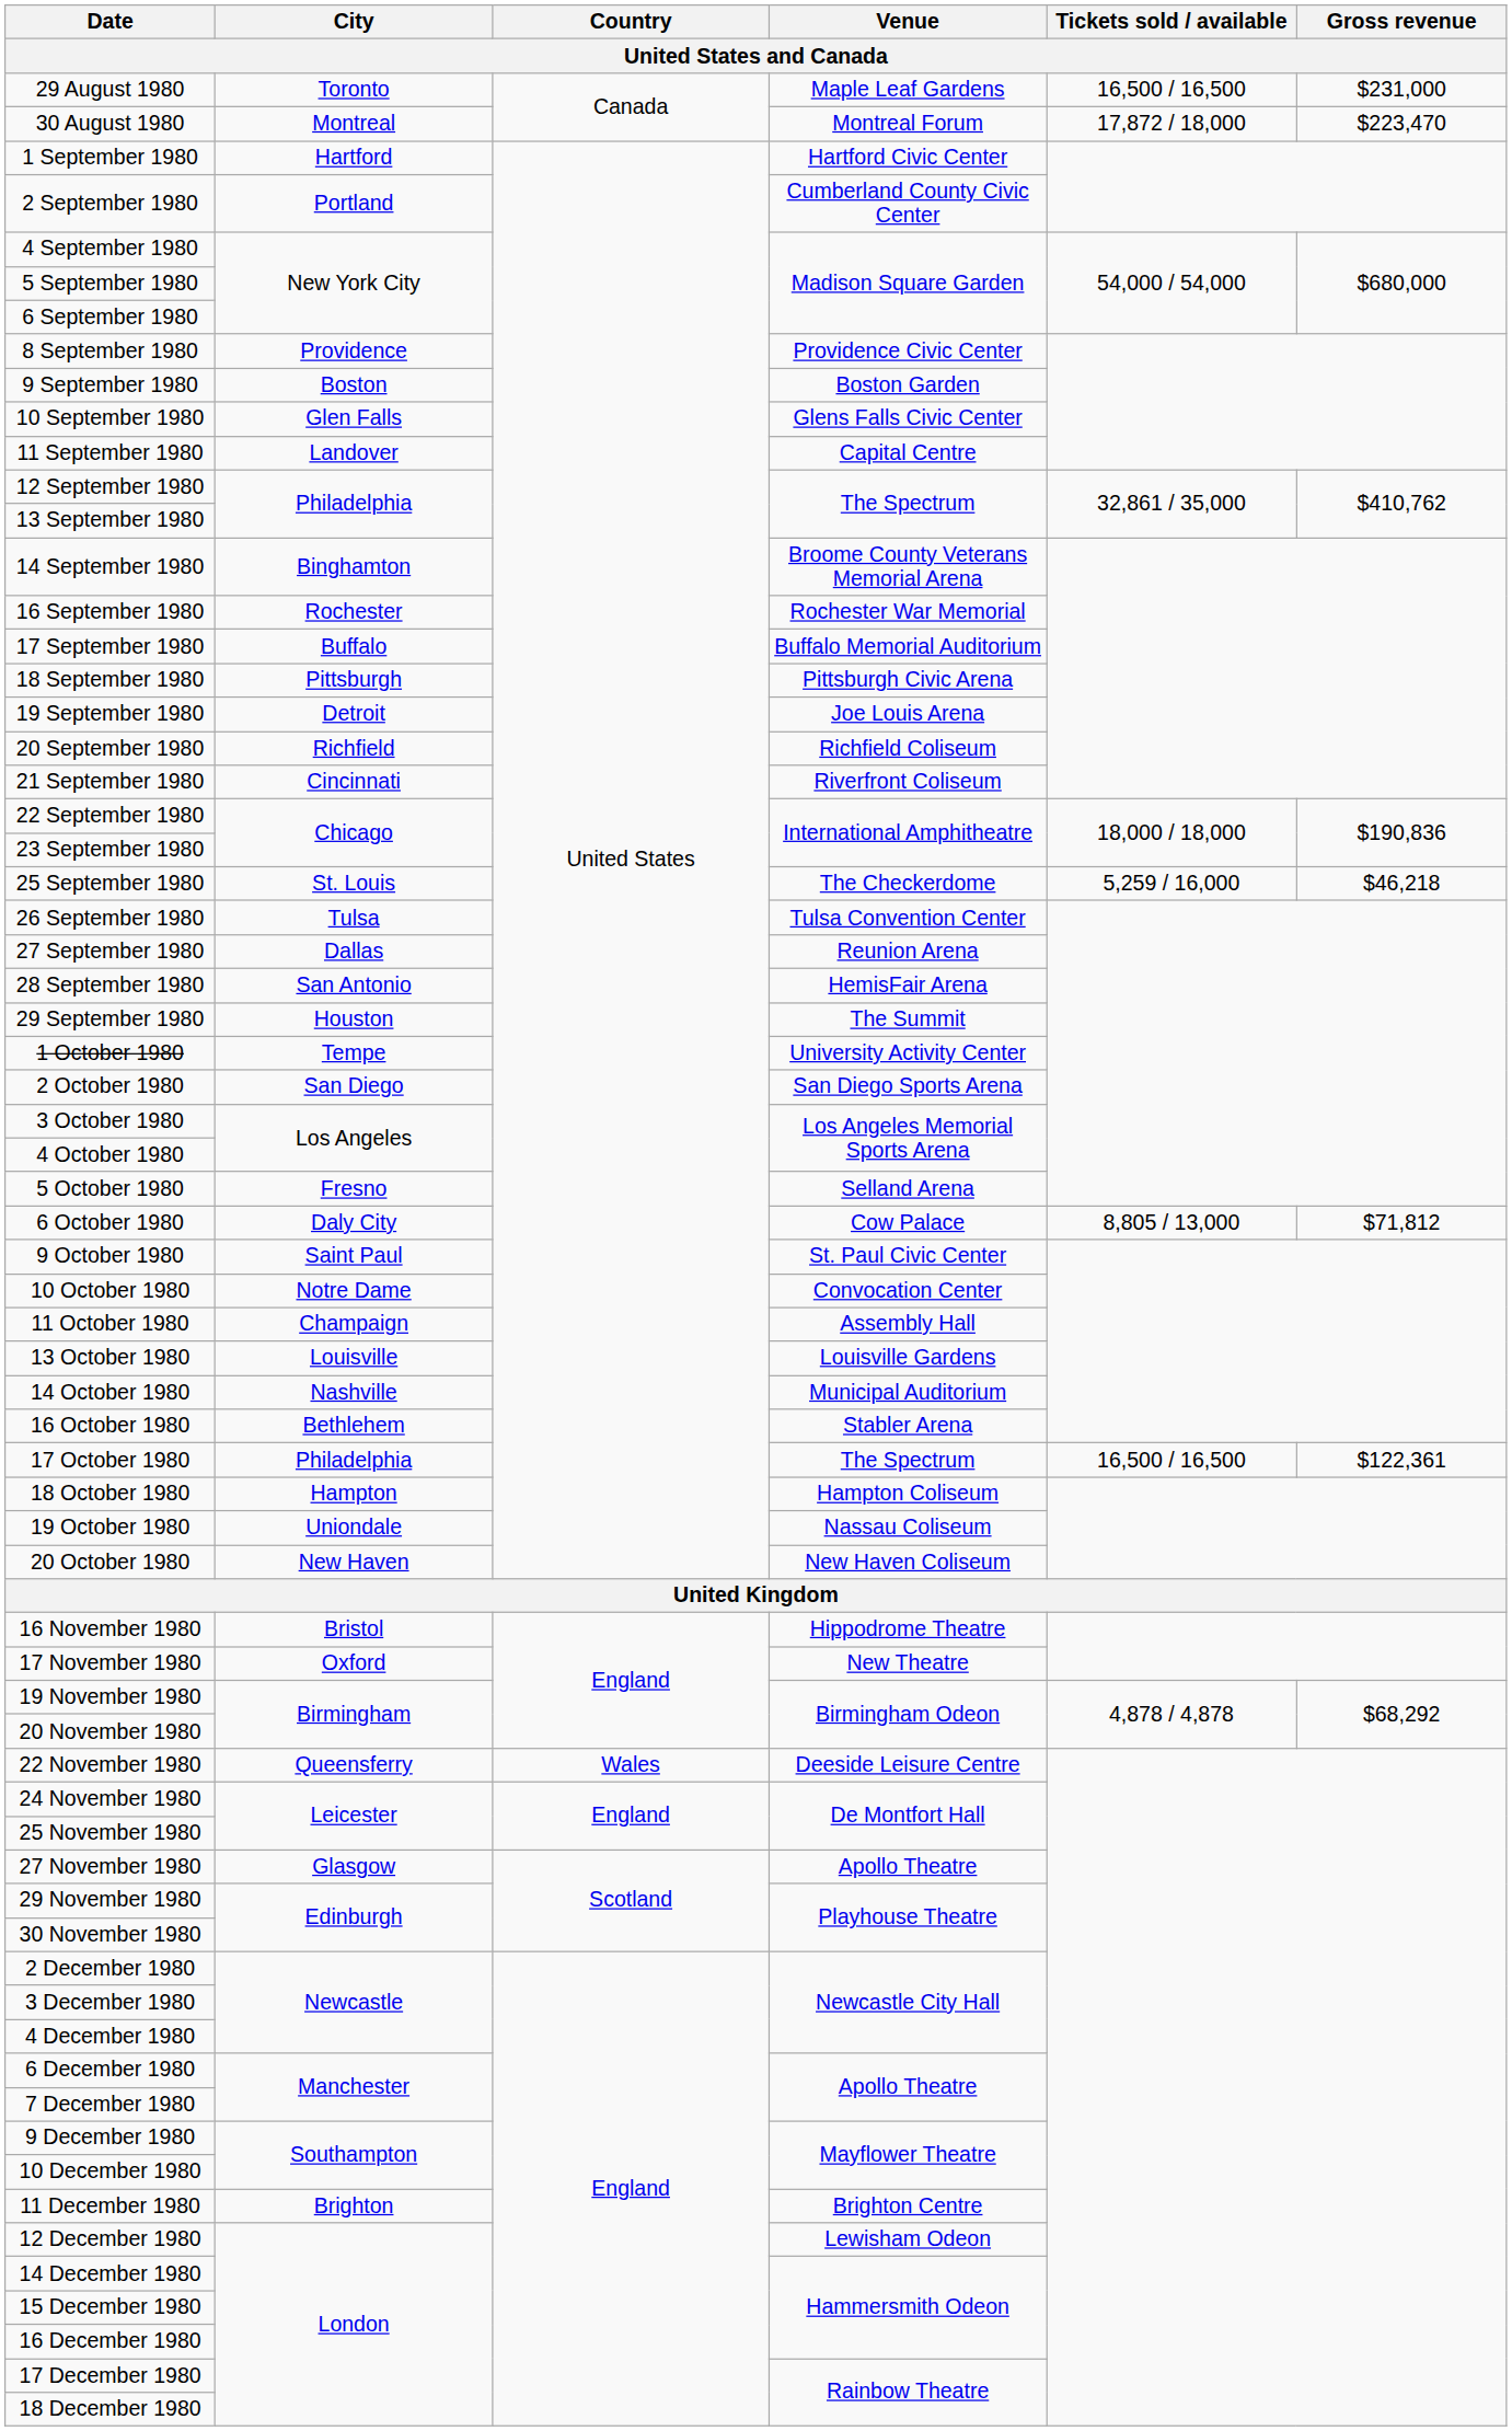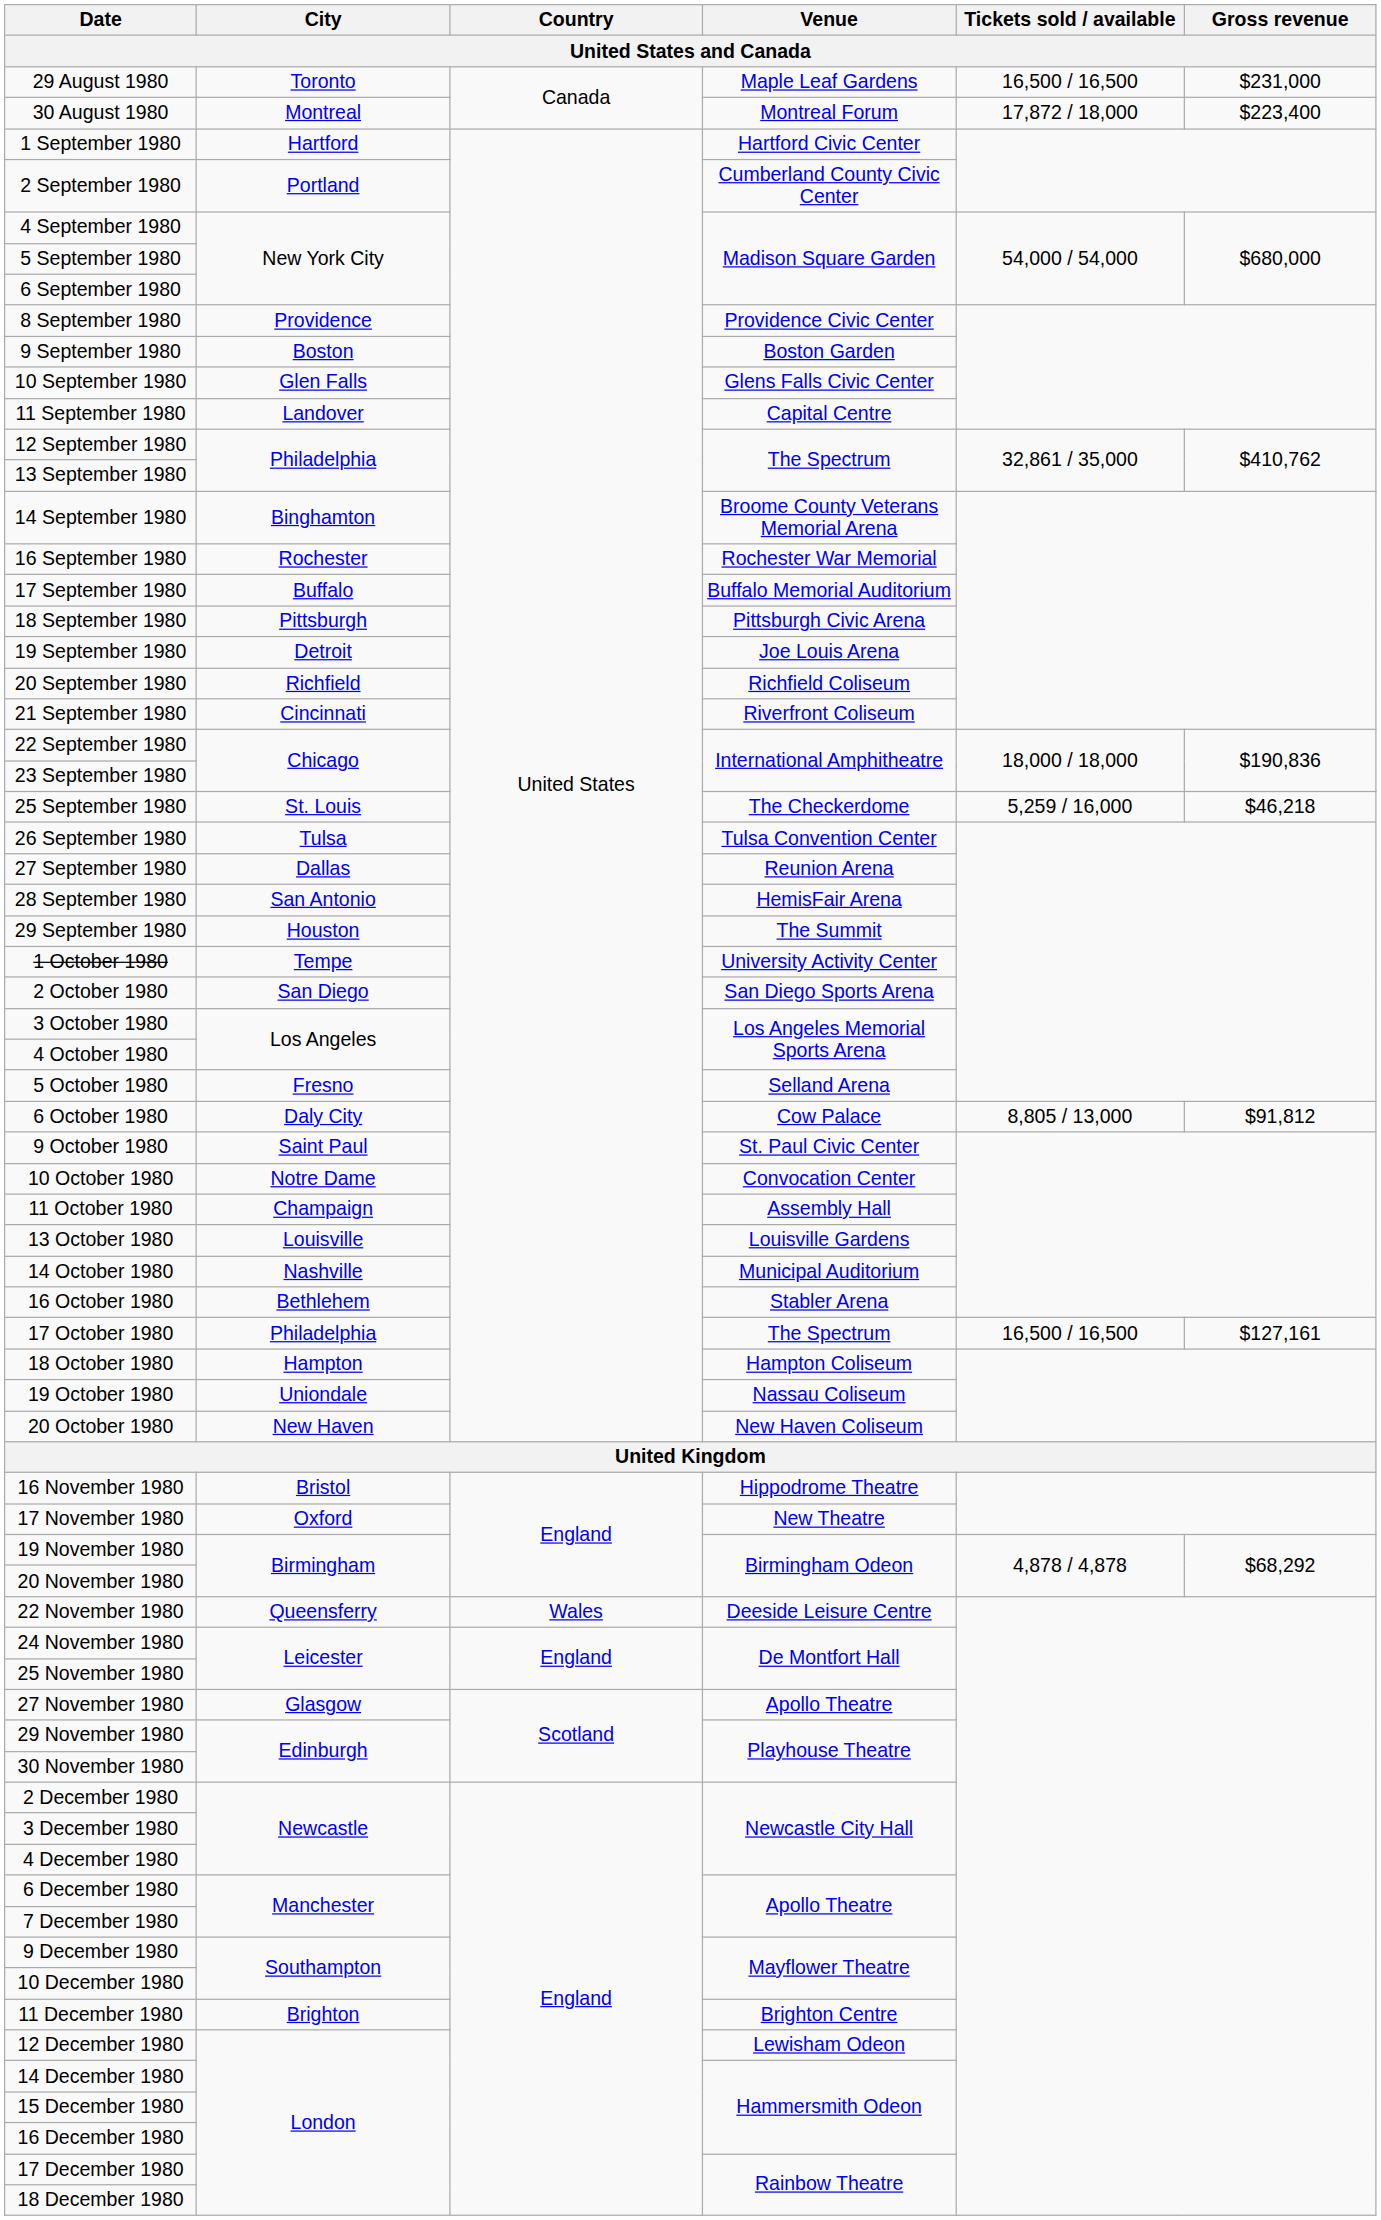30 August 1980 | Gross revenue: $223,470 -> $223,400
6 October 1980 | Gross revenue: $71,812 -> $91,812
17 October 1980 | Gross revenue: $122,361 -> $127,161
